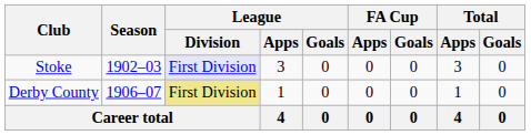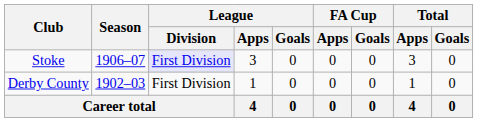Stoke | Season: 1902–03 -> 1906–07
Derby County | Season: 1906–07 -> 1902–03
Derby County | League / Division: khaki background -> no background
